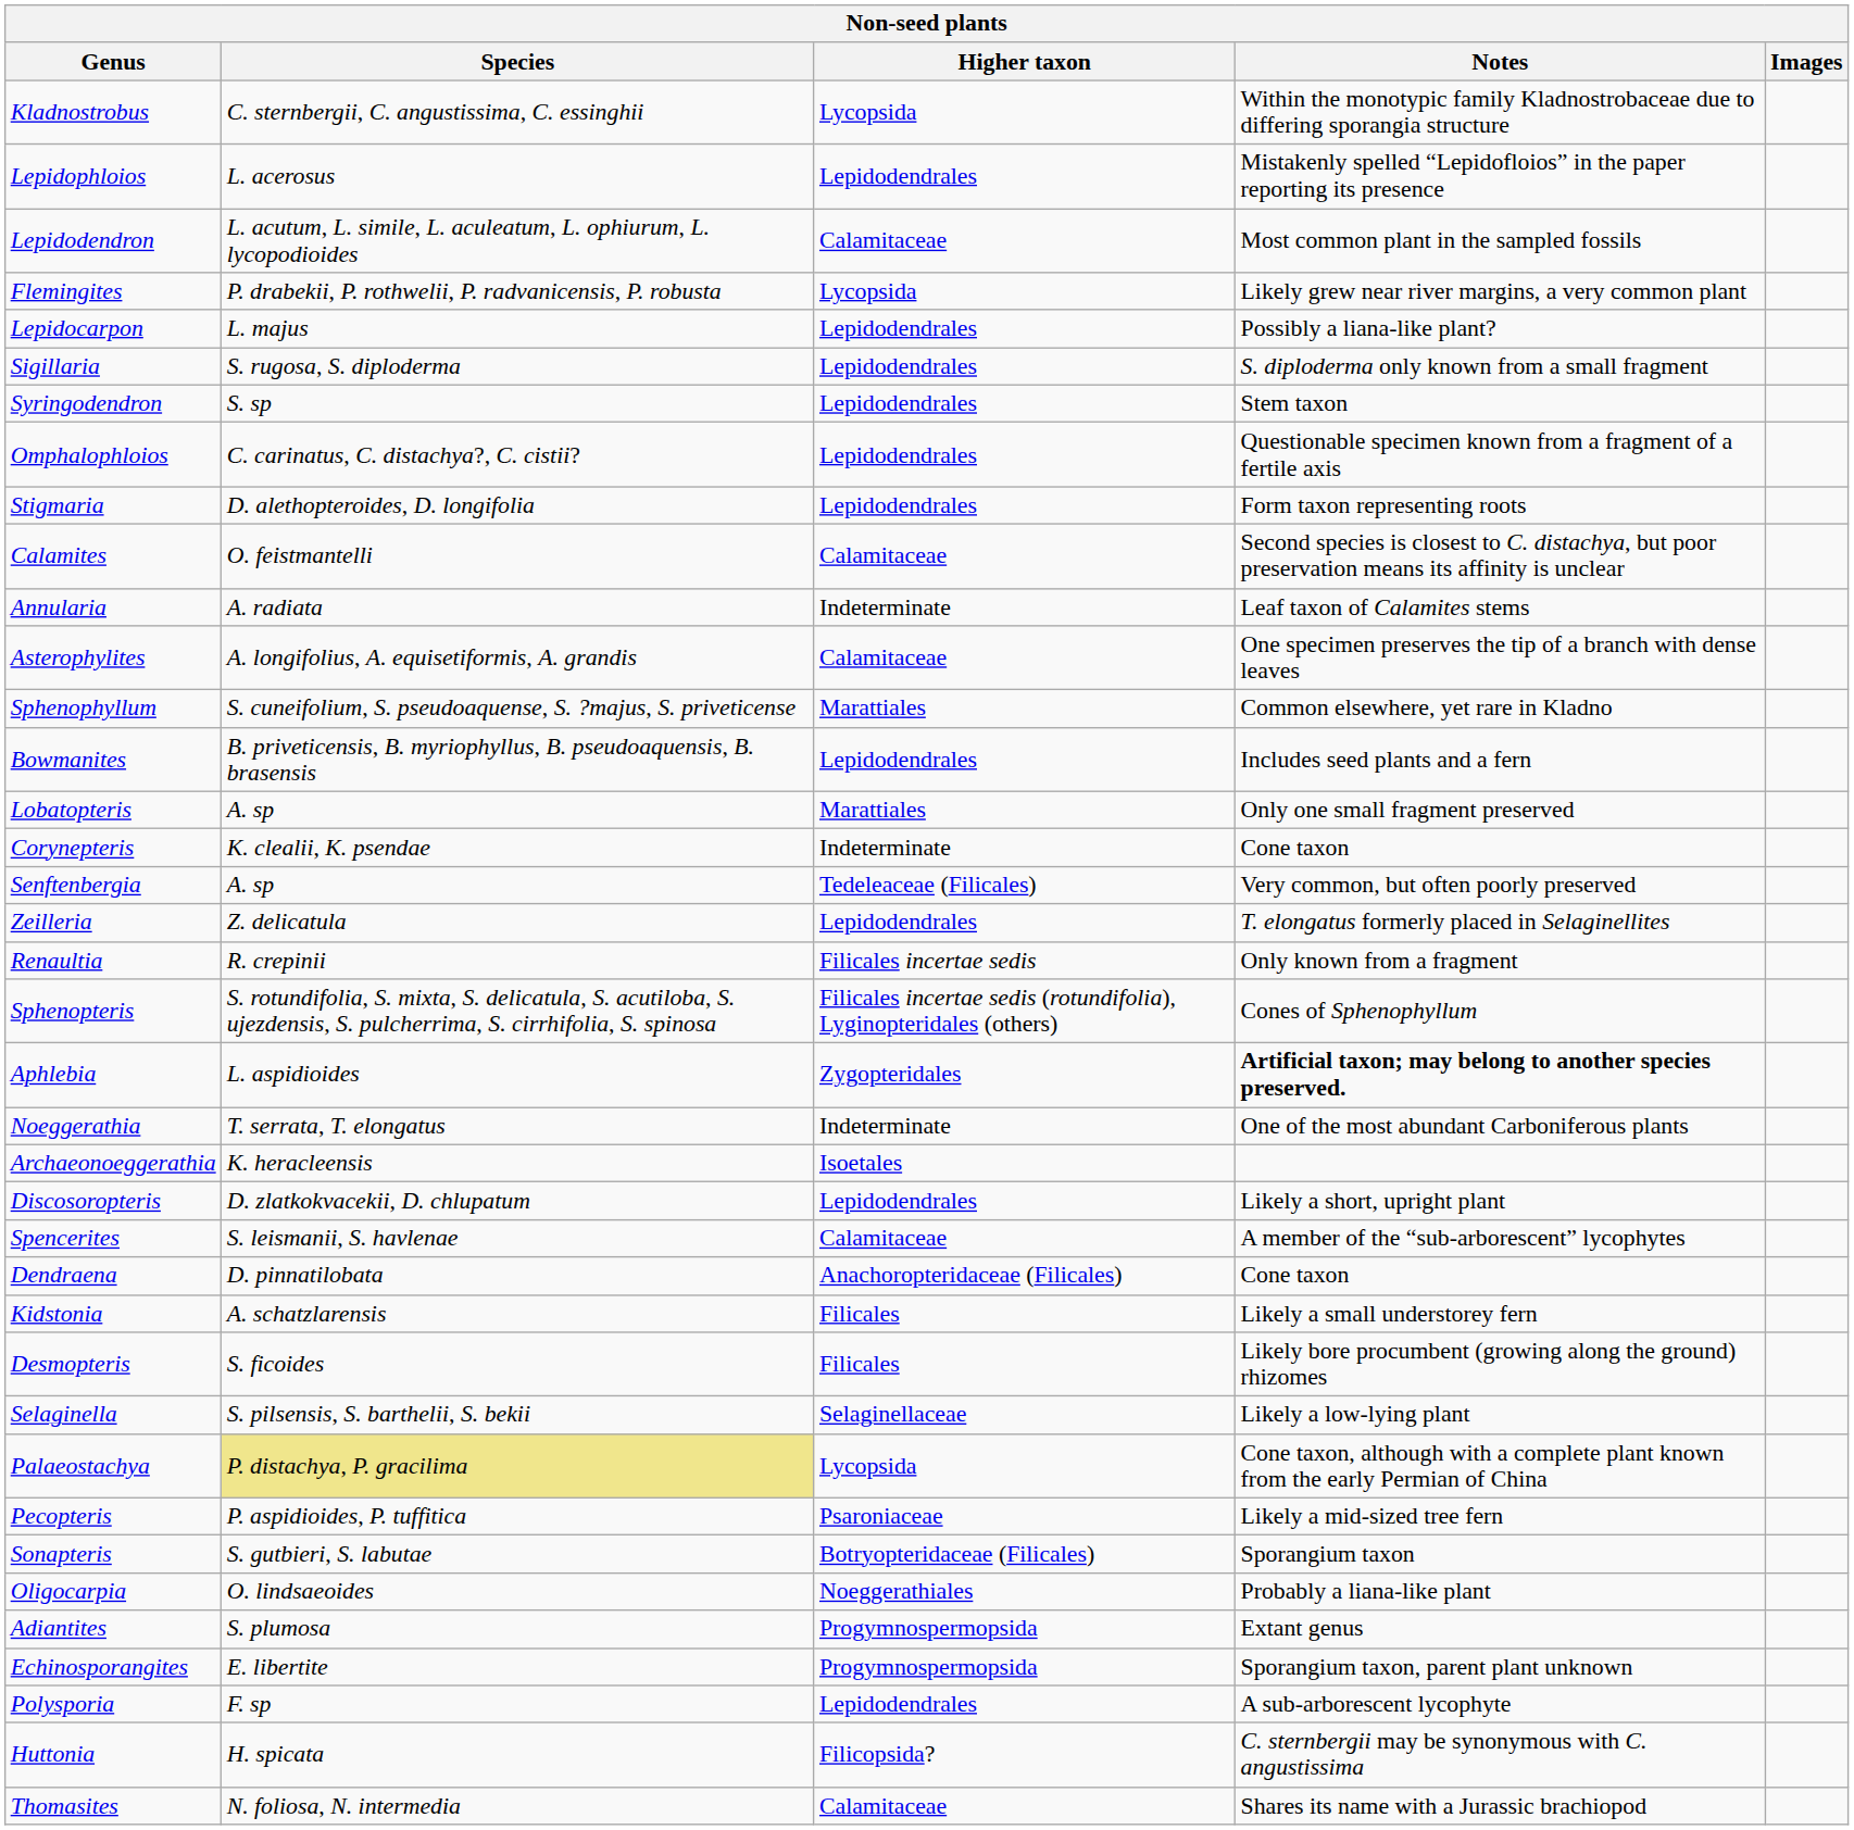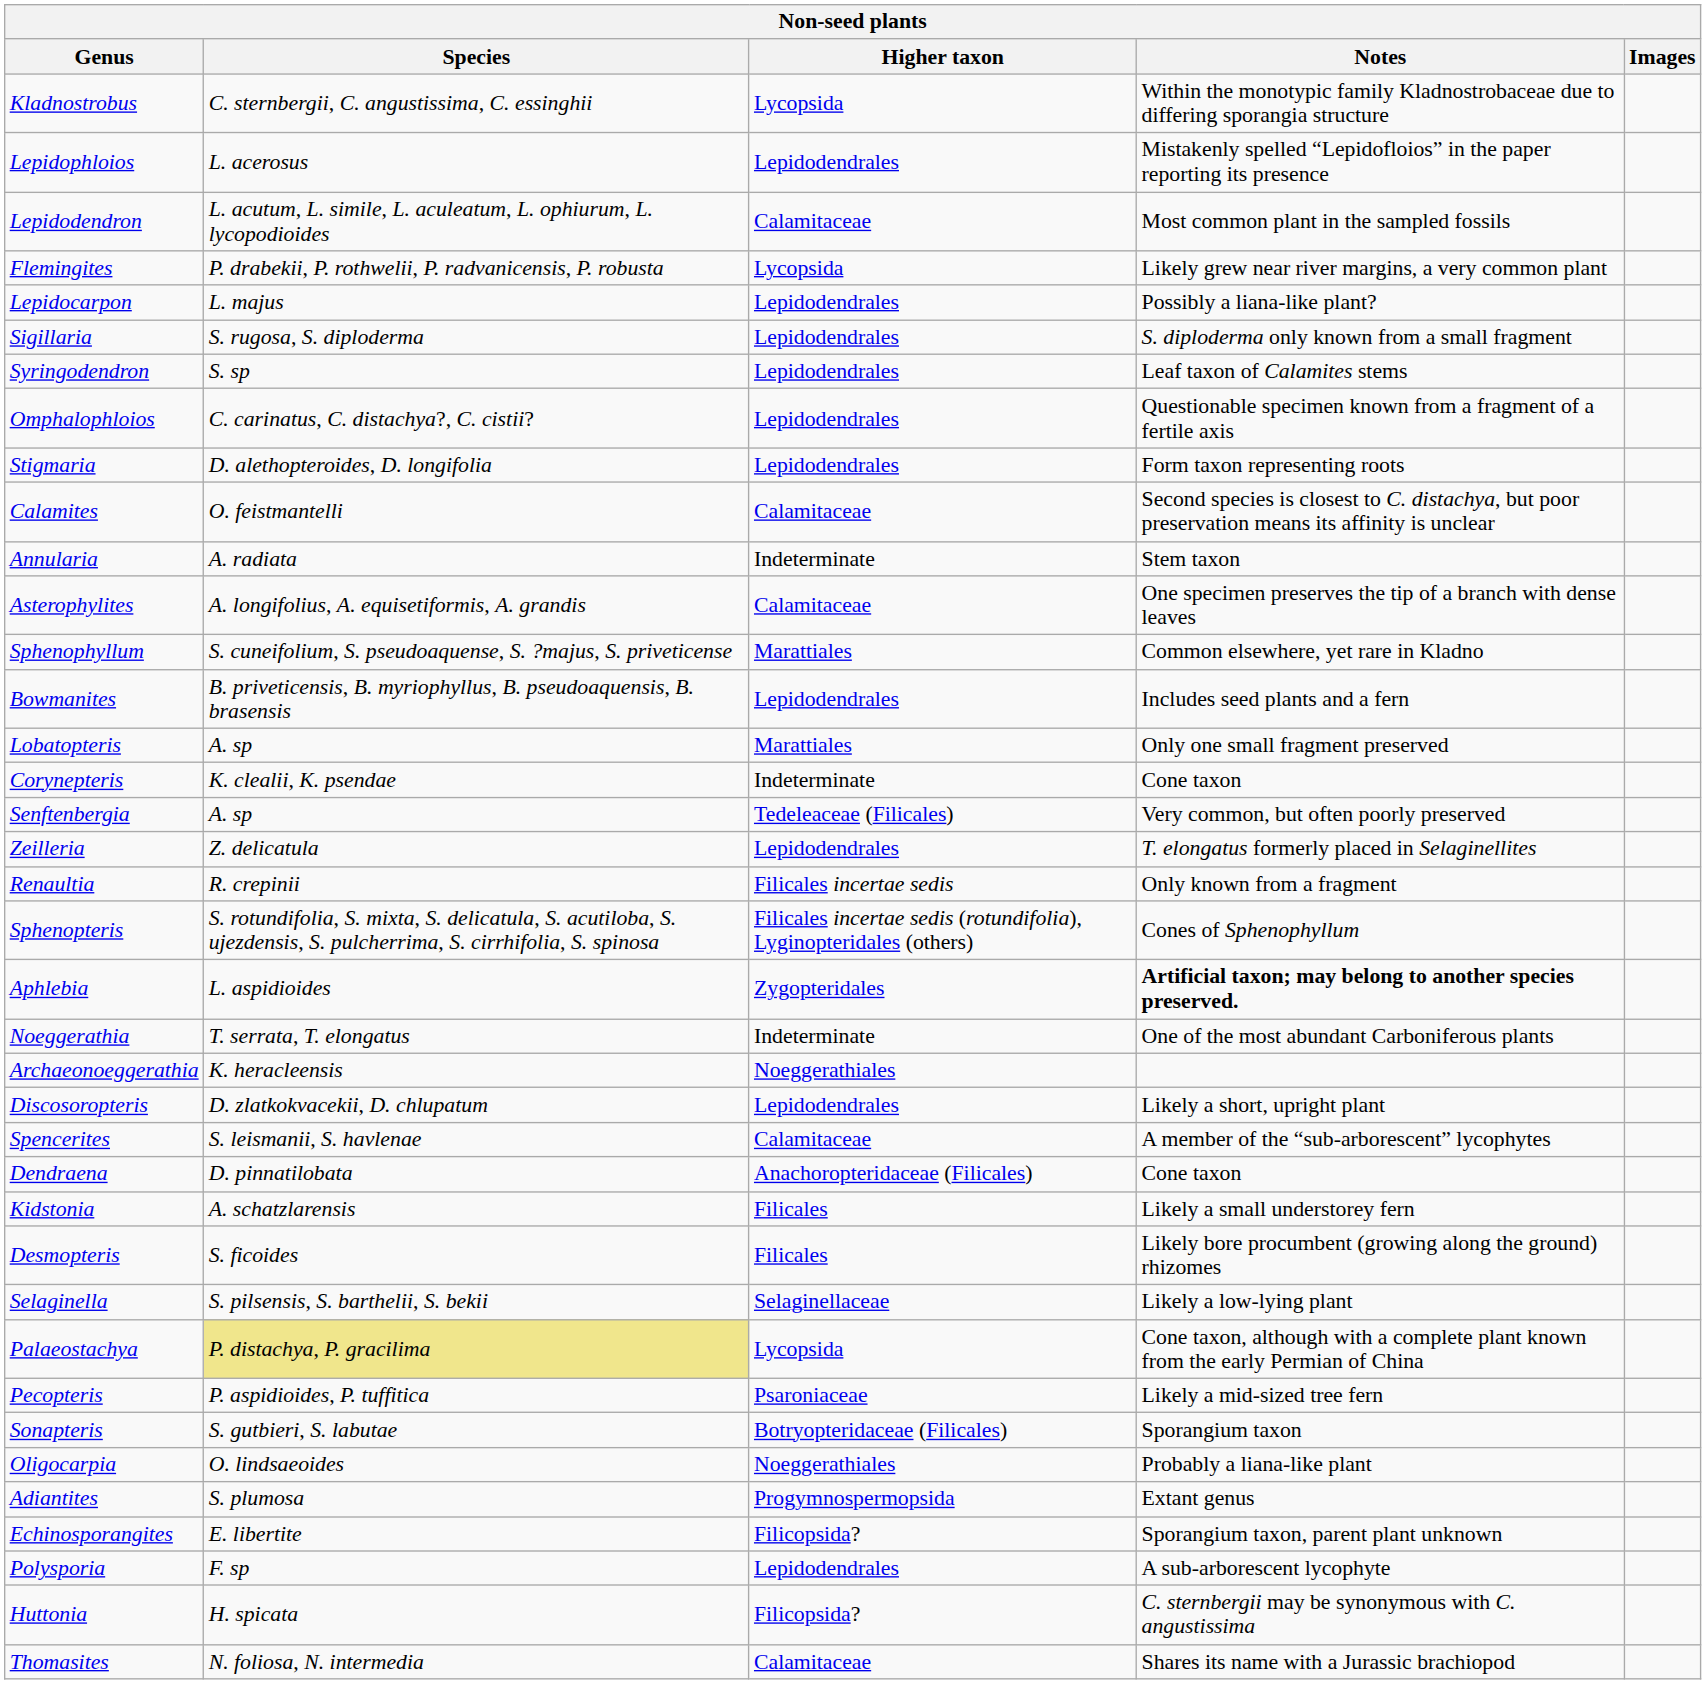Syringodendron | Notes: Stem taxon -> Leaf taxon of Calamites stems
Annularia | Notes: Leaf taxon of Calamites stems -> Stem taxon
Archaeonoeggerathia | Higher taxon: Isoetales -> Noeggerathiales
Echinosporangites | Higher taxon: Progymnospermopsida -> Filicopsida?
